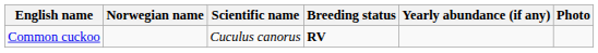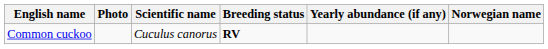columns swapped: Norwegian name <-> Photo
